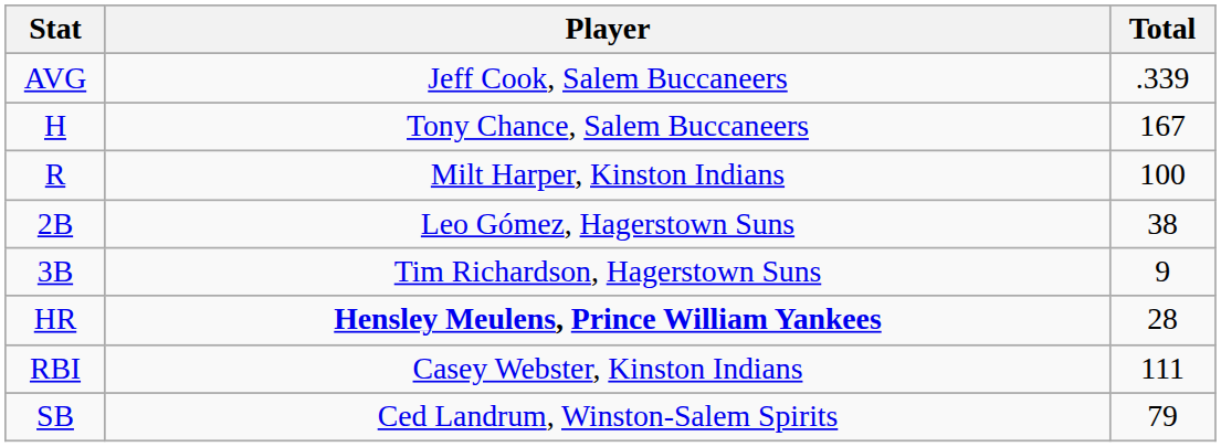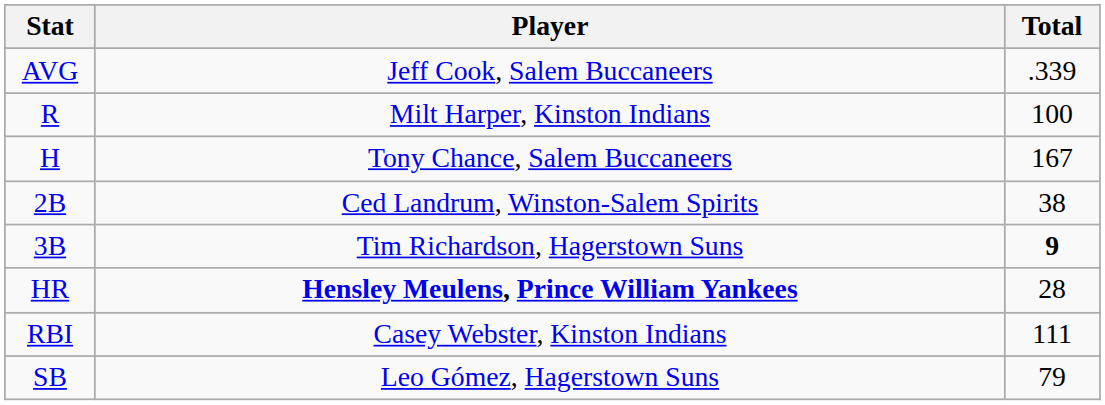rows swapped: H <-> R
2B | Player: Leo Gómez, Hagerstown Suns -> Ced Landrum, Winston-Salem Spirits
3B | Total: normal -> bold
SB | Player: Ced Landrum, Winston-Salem Spirits -> Leo Gómez, Hagerstown Suns
